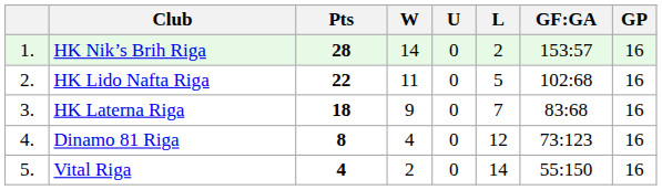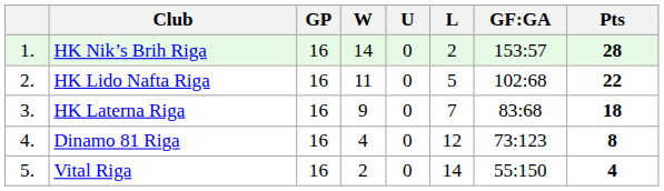columns swapped: GP <-> Pts
